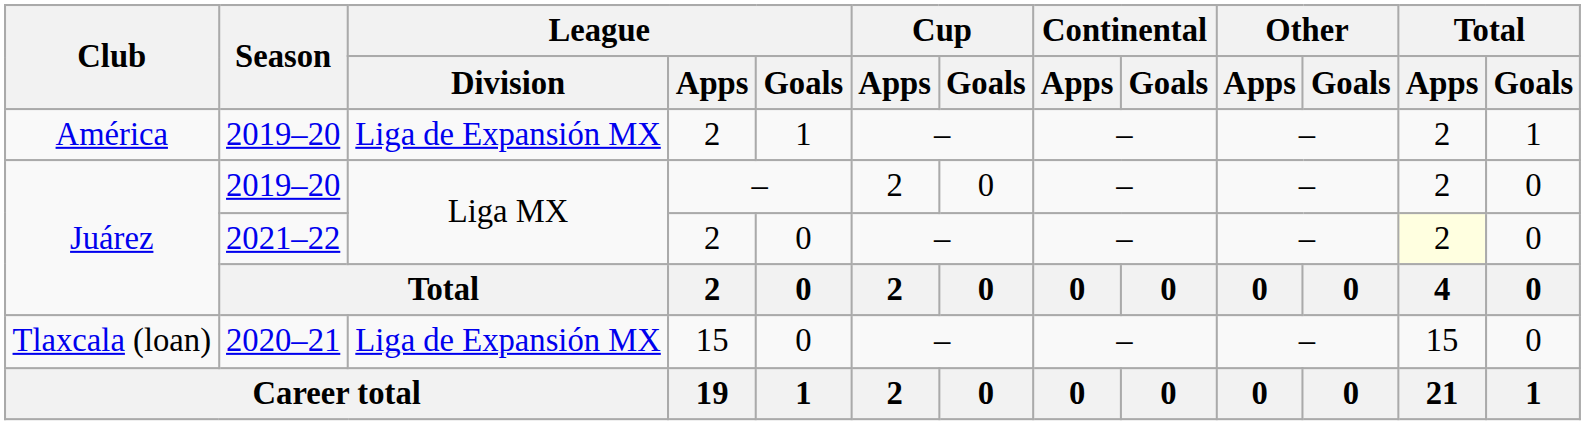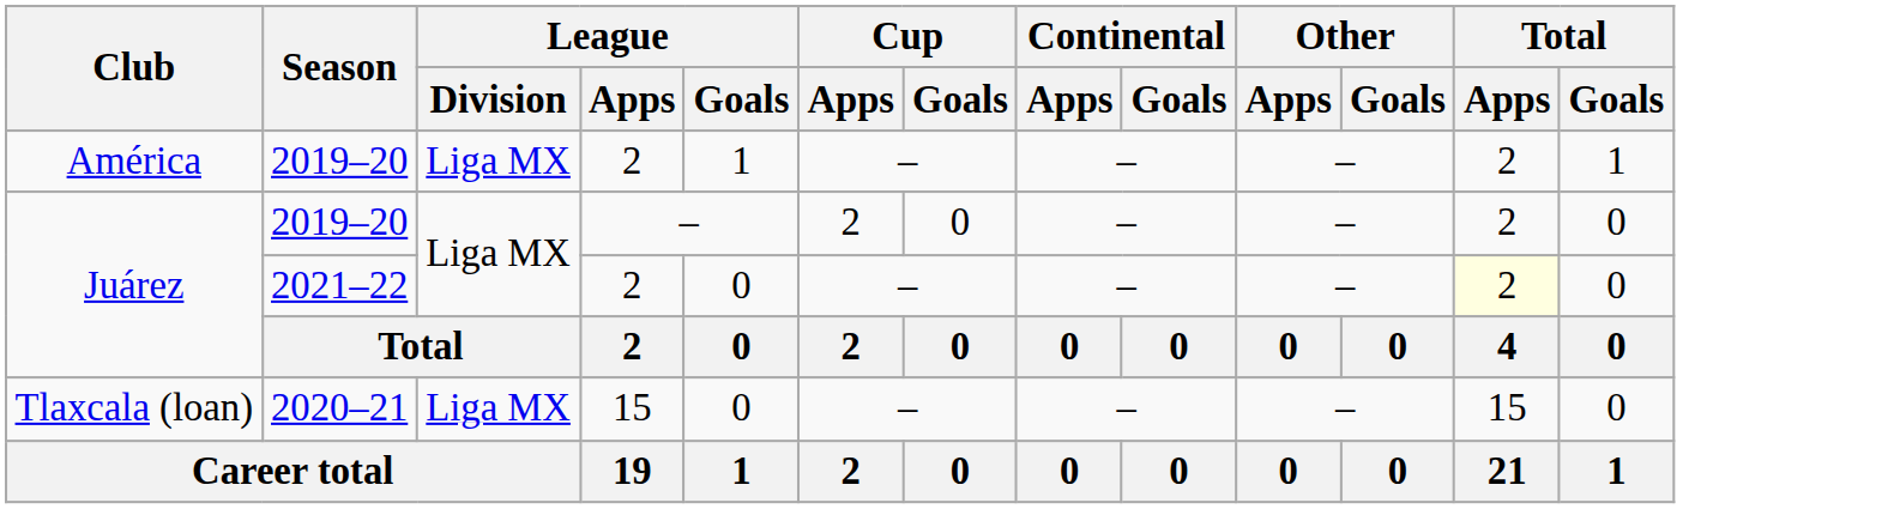América | League / Division: Liga de Expansión MX -> Liga MX
Tlaxcala (loan) | League / Division: Liga de Expansión MX -> Liga MX
